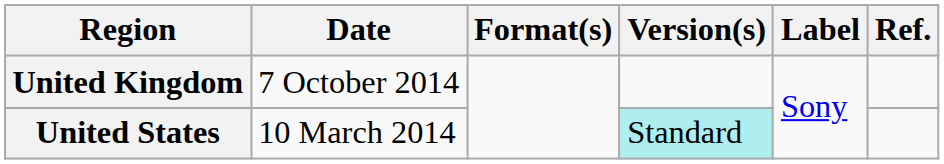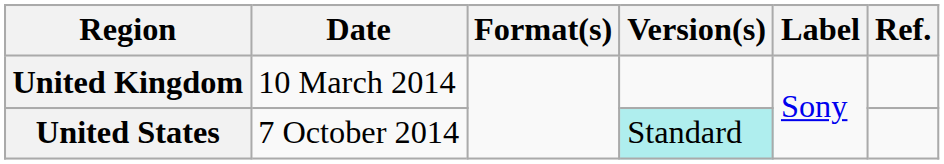United Kingdom | Date: 7 October 2014 -> 10 March 2014
United States | Date: 10 March 2014 -> 7 October 2014
